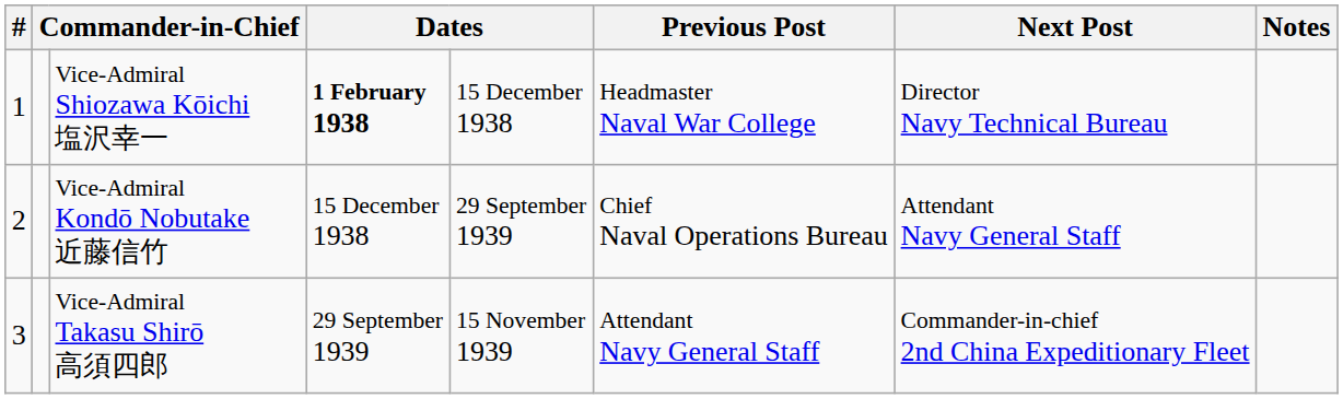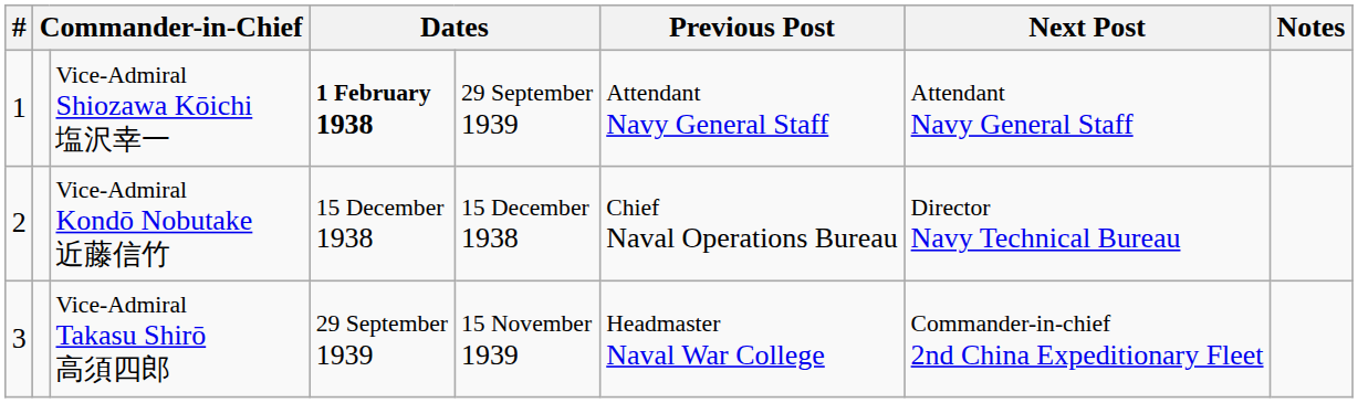Vice-Admiral Shiozawa Kōichi 塩沢幸一 | column 5: 15 December 1938 -> 29 September 1939
Vice-Admiral Shiozawa Kōichi 塩沢幸一 | Previous Post: Headmaster Naval War College -> Attendant Navy General Staff
Vice-Admiral Shiozawa Kōichi 塩沢幸一 | Next Post: Director Navy Technical Bureau -> Attendant Navy General Staff
Vice-Admiral Kondō Nobutake 近藤信竹 | column 5: 29 September 1939 -> 15 December 1938
Vice-Admiral Kondō Nobutake 近藤信竹 | Next Post: Attendant Navy General Staff -> Director Navy Technical Bureau
Vice-Admiral Takasu Shirō 高須四郎 | Previous Post: Attendant Navy General Staff -> Headmaster Naval War College
